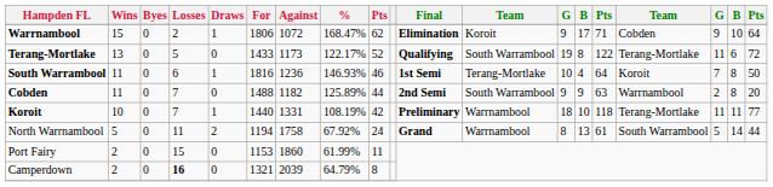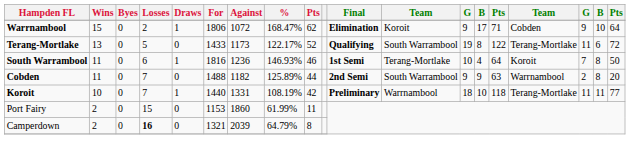- row: North Warrnambool | 5 | 0 | 11 | 2 | 1194 | 1758 | 67.92% | 24 | Grand | Warrnambool | 8 | 13 | 61 | South Warrambool | 5 | 14 | 44
